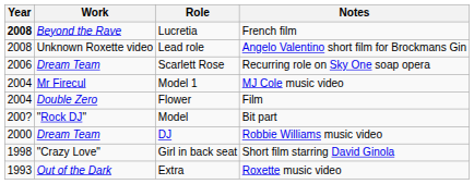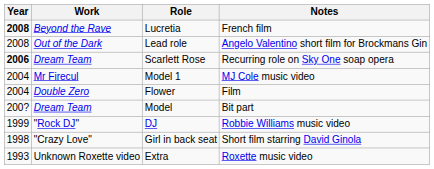Lead role | Work: Unknown Roxette video -> Out of the Dark
Scarlett Rose | Year: normal -> bold
Model | Work: "Rock DJ" -> Dream Team
DJ | Year: 2000 -> 1999
DJ | Work: Dream Team -> "Rock DJ"
Extra | Work: Out of the Dark -> Unknown Roxette video
